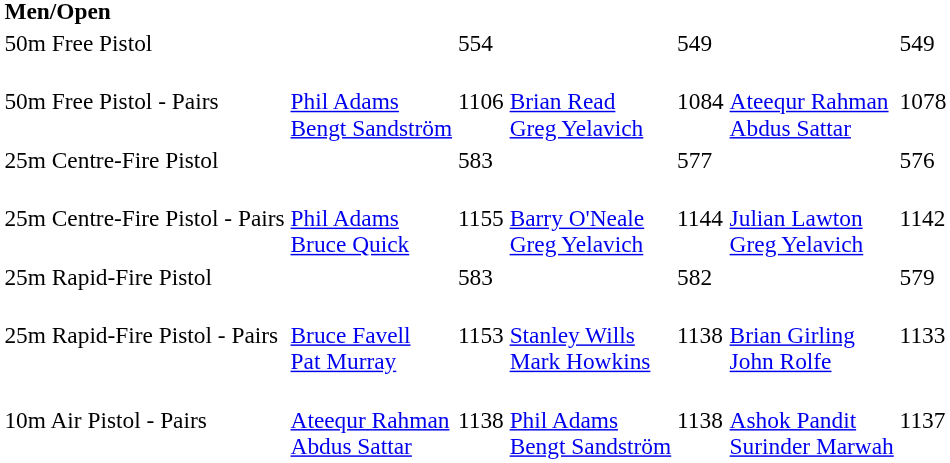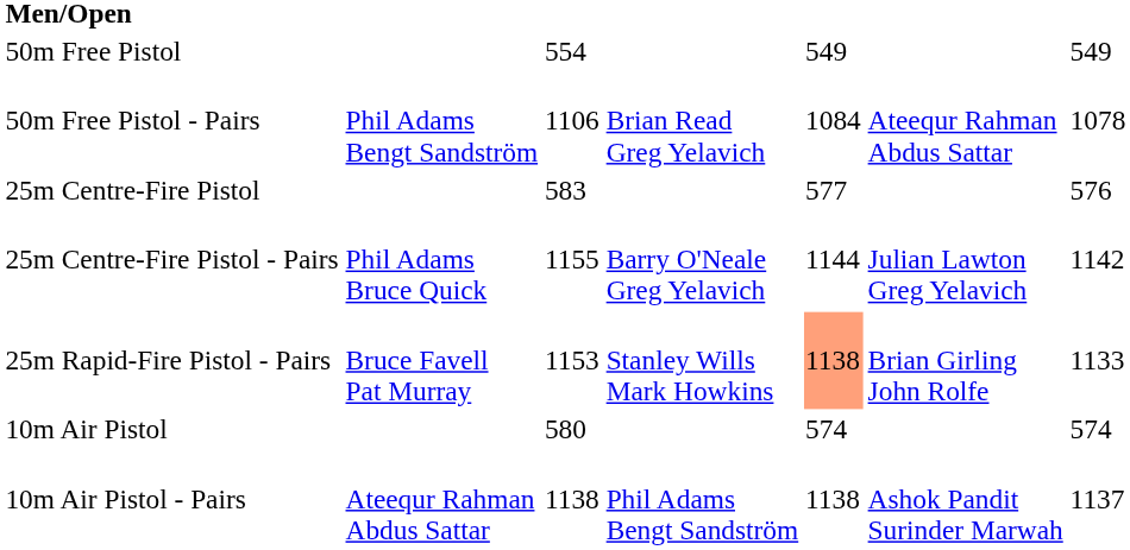- row: 25m Rapid-Fire Pistol | 583 | 582 | 579
25m Rapid-Fire Pistol - Pairs | column 5: no background -> lightsalmon background
+ row: 10m Air Pistol | 580 | 574 | 574
